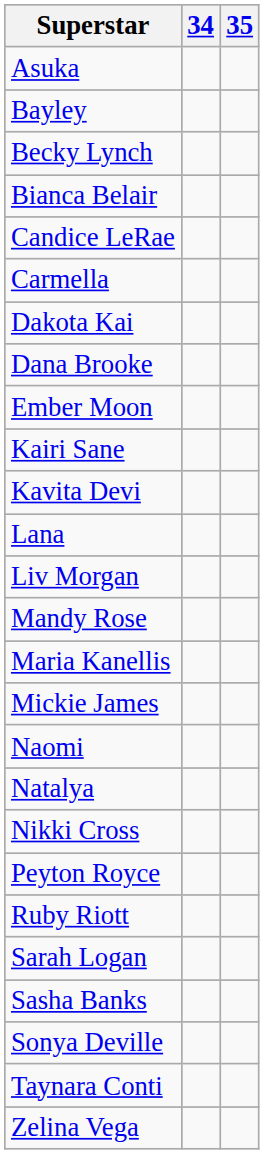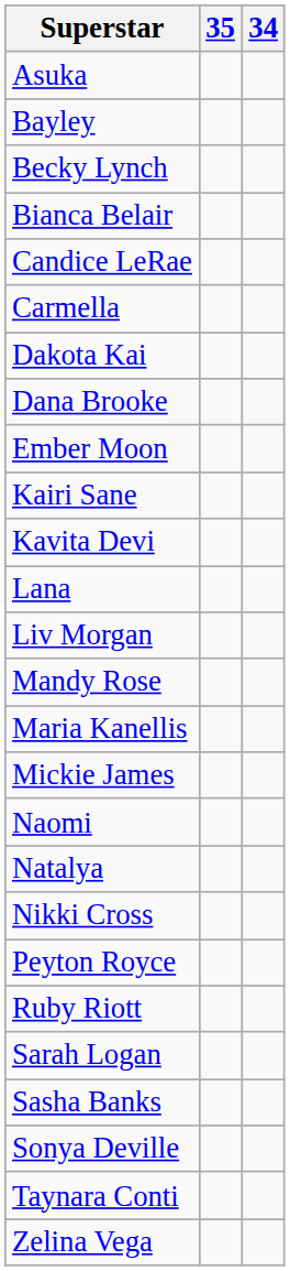columns swapped: 34 <-> 35
